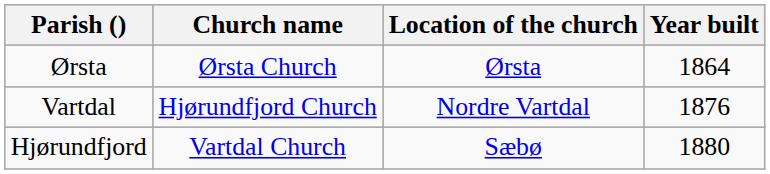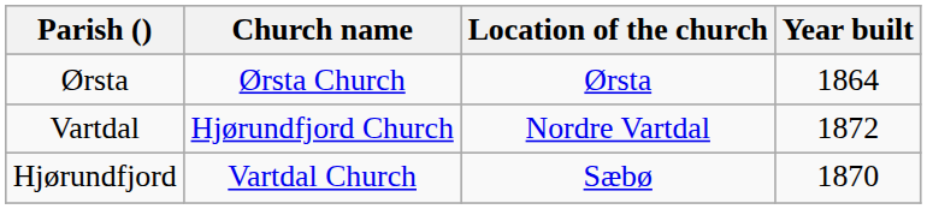Vartdal | Year built: 1876 -> 1872
Hjørundfjord | Year built: 1880 -> 1870
